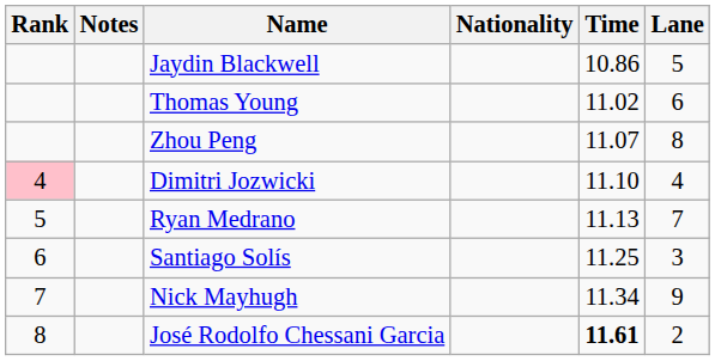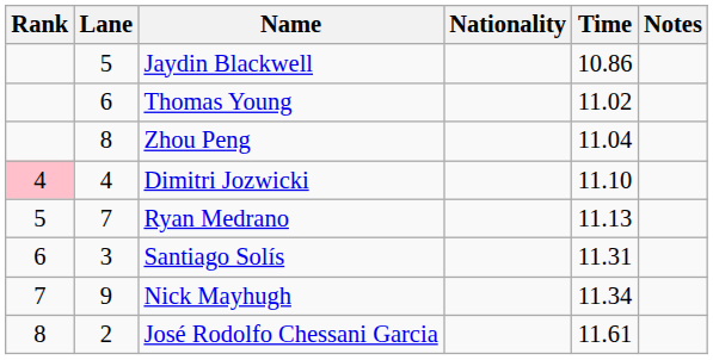columns swapped: Lane <-> Notes
Zhou Peng | Time: 11.07 -> 11.04
Santiago Solís | Time: 11.25 -> 11.31
José Rodolfo Chessani Garcia | Time: bold -> normal
